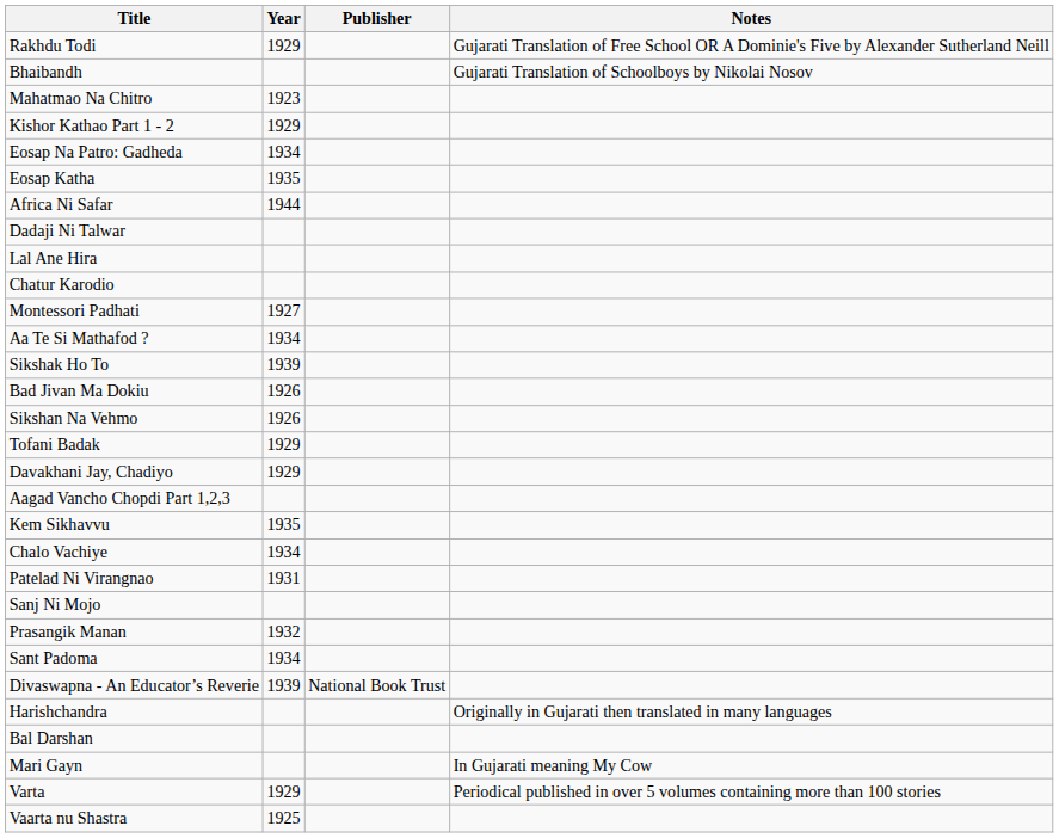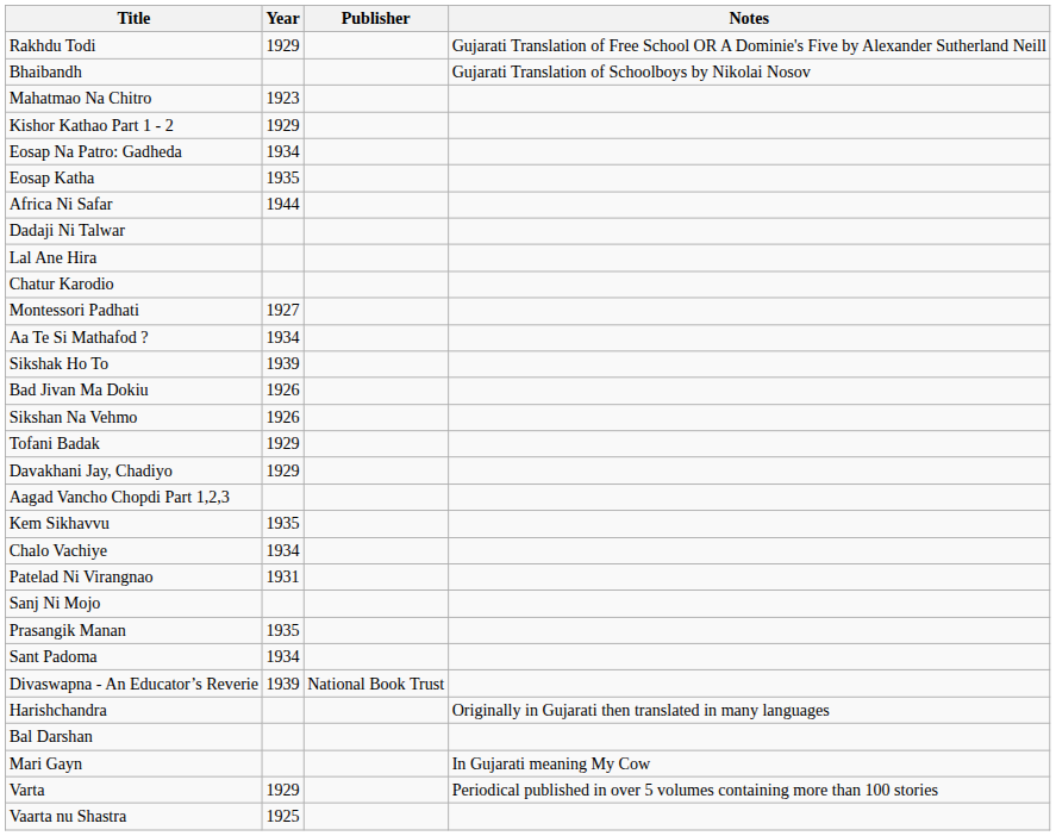Prasangik Manan | Year: 1932 -> 1935
